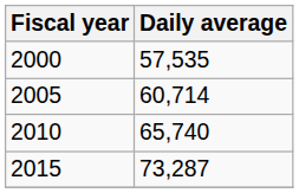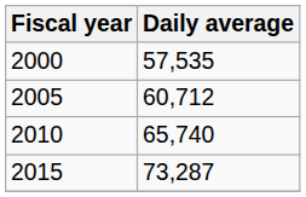2005 | Daily average: 60,714 -> 60,712
